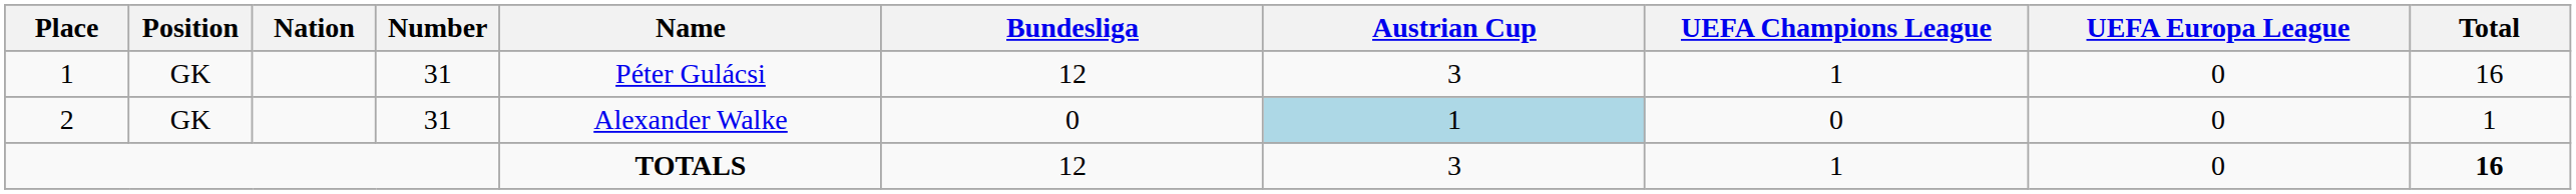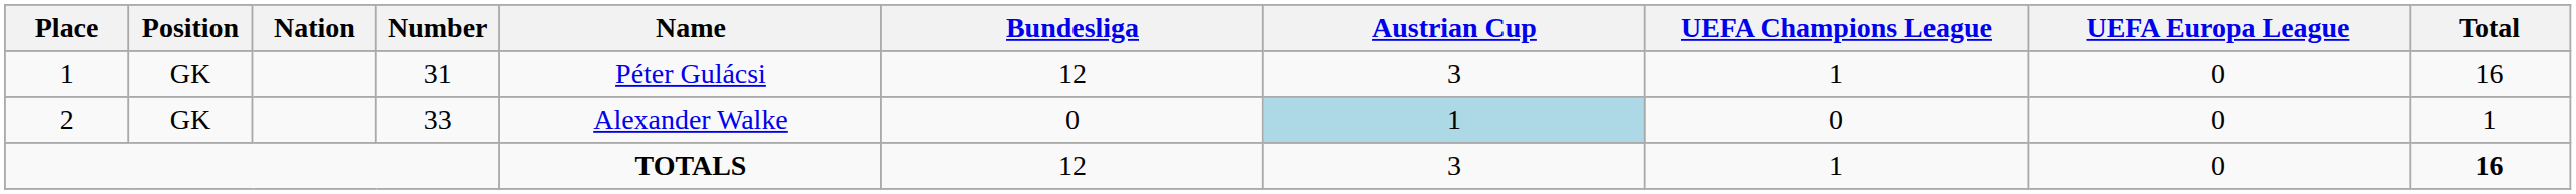2 | Number: 31 -> 33
